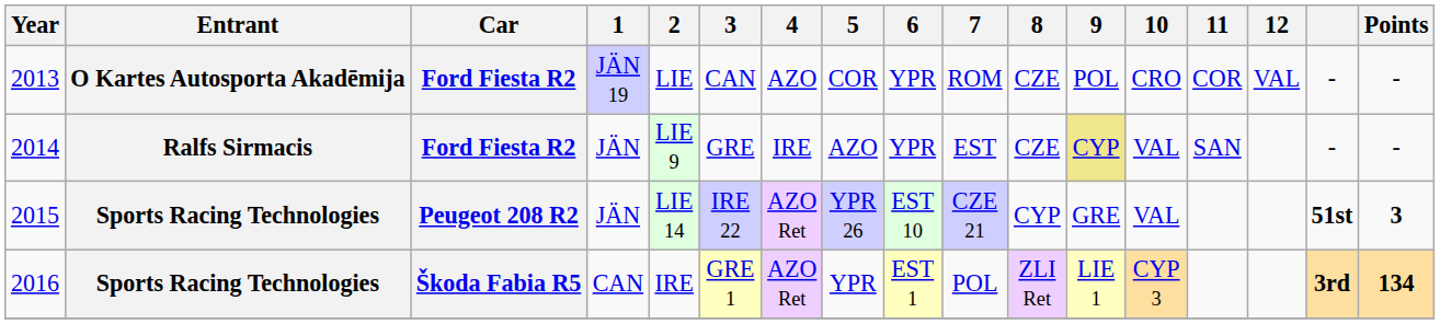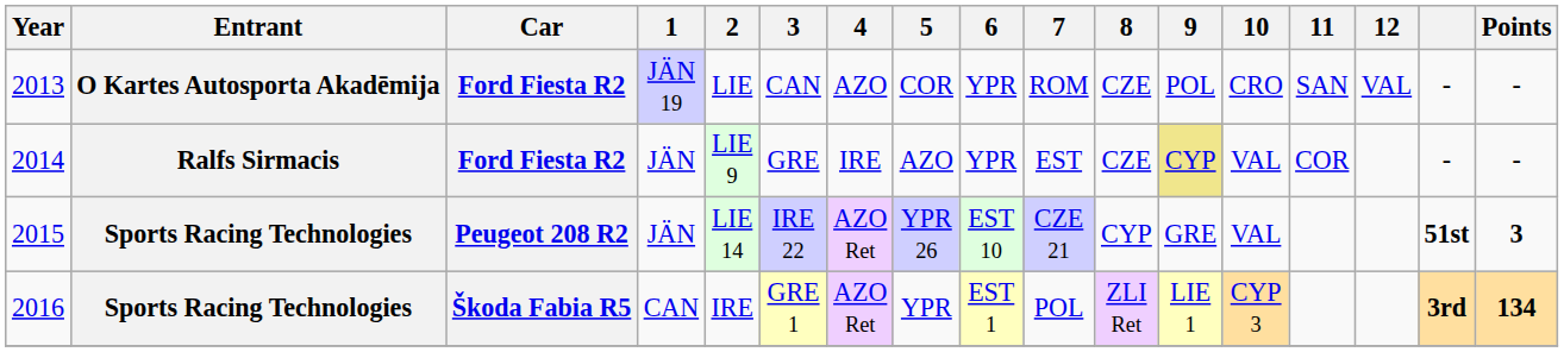2013 | 11: COR -> SAN
2014 | 11: SAN -> COR
